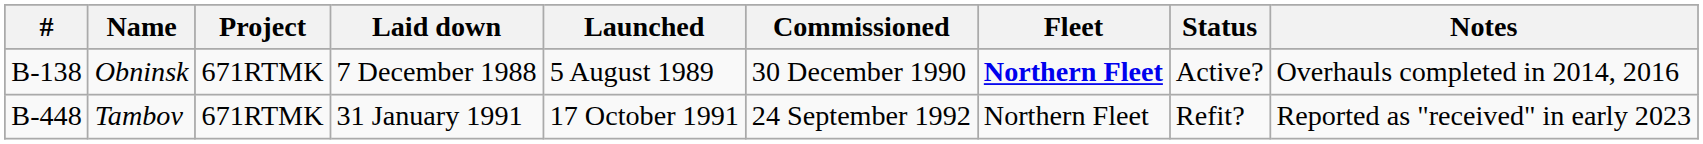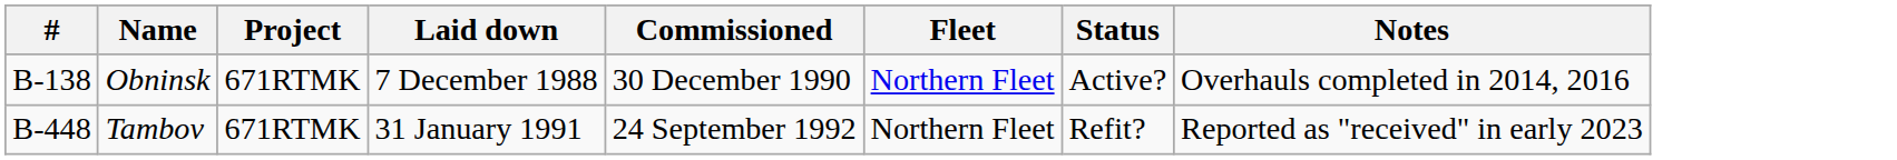- column: Launched | 5 August 1989 | 17 October 1991
Obninsk | Fleet: bold -> normal
